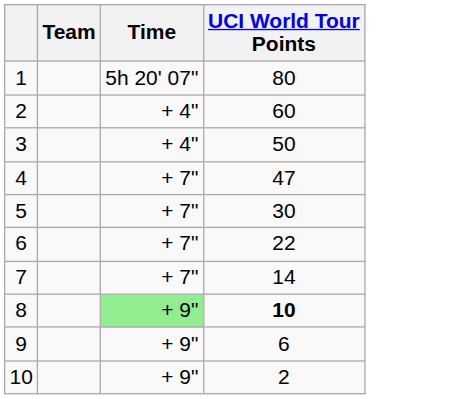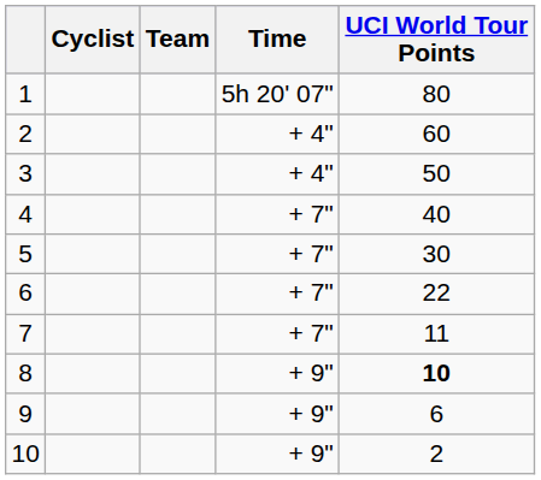+ column: Cyclist
4 | UCI World Tour Points: 47 -> 40
7 | UCI World Tour Points: 14 -> 11
8 | Time: lightgreen background -> no background
